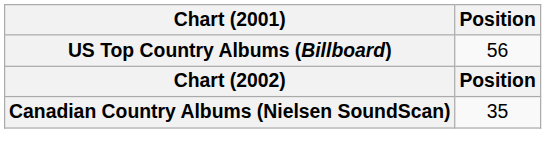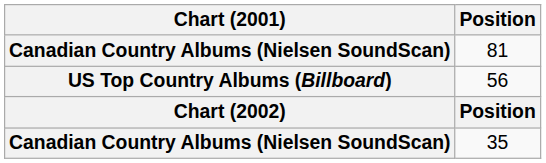+ row: Canadian Country Albums (Nielsen SoundScan) | 81
